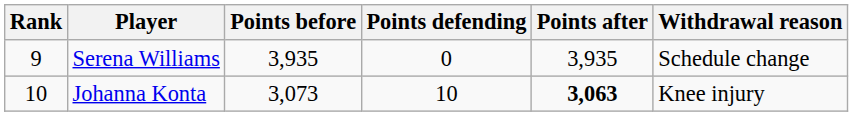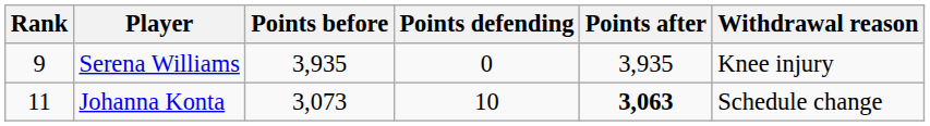Serena Williams | Withdrawal reason: Schedule change -> Knee injury
Johanna Konta | Rank: 10 -> 11
Johanna Konta | Withdrawal reason: Knee injury -> Schedule change
